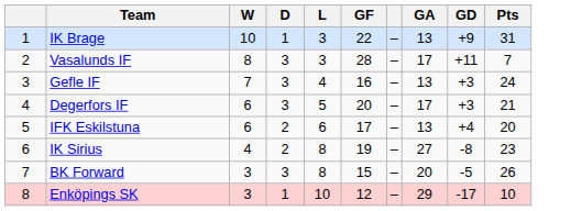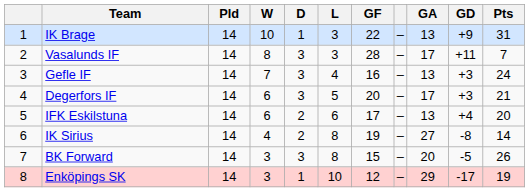+ column: Pld | 14 | 14 | 14 | 14 | 14 | 14 | 14 | 14
IK Sirius | Pts: 23 -> 14
Enköpings SK | Pts: 10 -> 19
